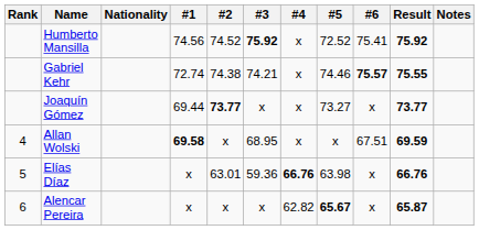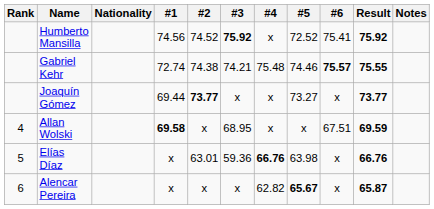Gabriel Kehr | #4: x -> 75.48
